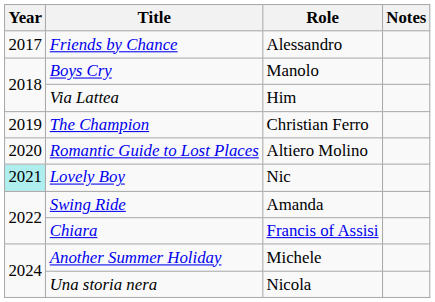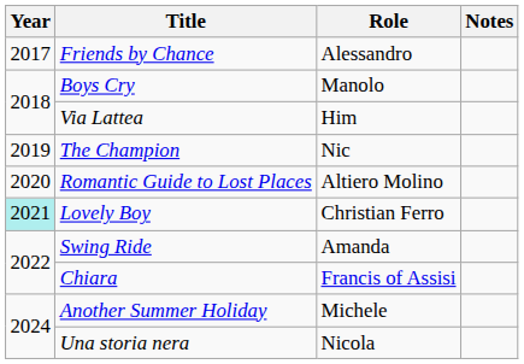The Champion | Role: Christian Ferro -> Nic
Lovely Boy | Role: Nic -> Christian Ferro
